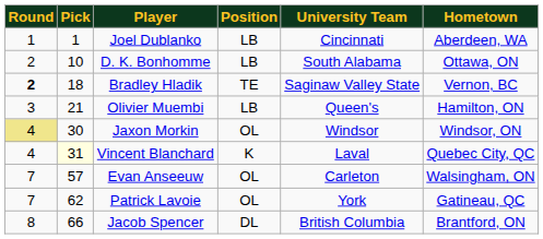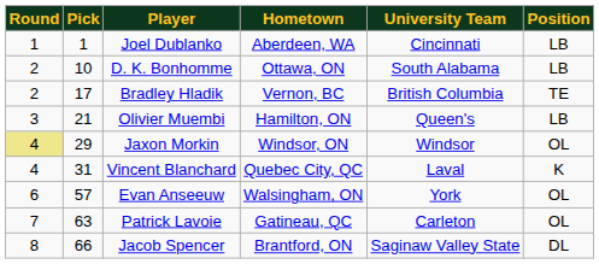columns swapped: Position <-> Hometown
Bradley Hladik | Round: bold -> normal
Bradley Hladik | Pick: 18 -> 17
Bradley Hladik | University Team: Saginaw Valley State -> British Columbia
Jaxon Morkin | Pick: 30 -> 29
Vincent Blanchard | Pick: lightyellow background -> no background
Evan Anseeuw | Round: 7 -> 6
Evan Anseeuw | University Team: Carleton -> York
Patrick Lavoie | Pick: 62 -> 63
Patrick Lavoie | University Team: York -> Carleton
Jacob Spencer | University Team: British Columbia -> Saginaw Valley State
